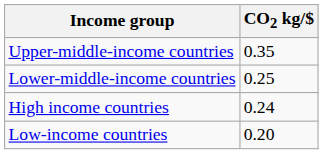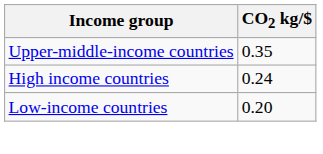- row: Lower-middle-income countries | 0.25
